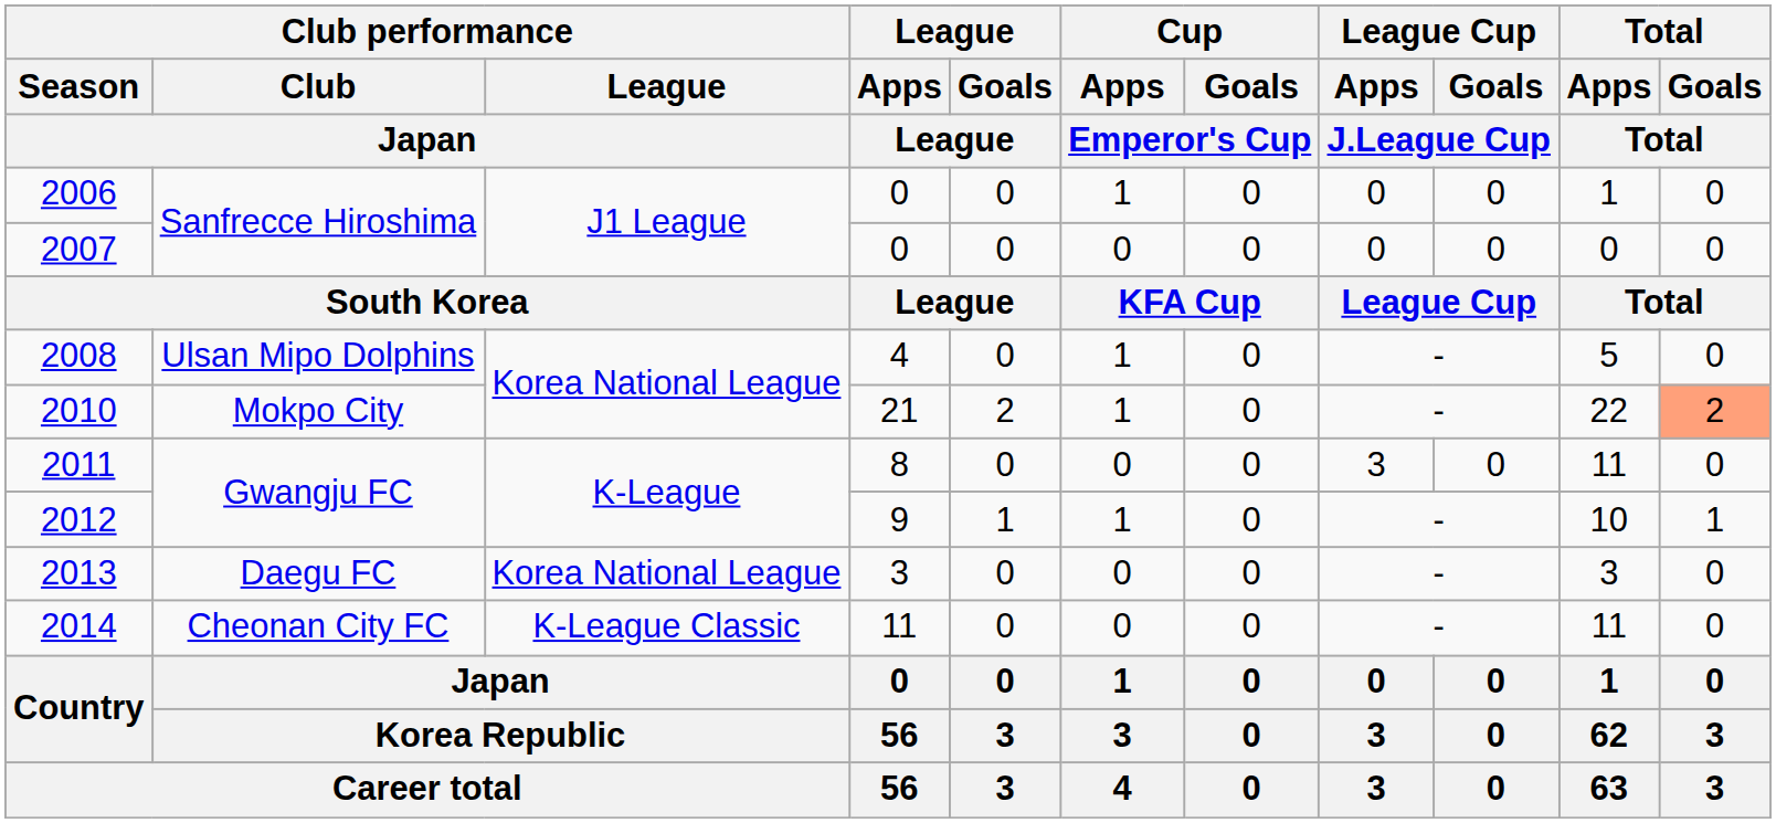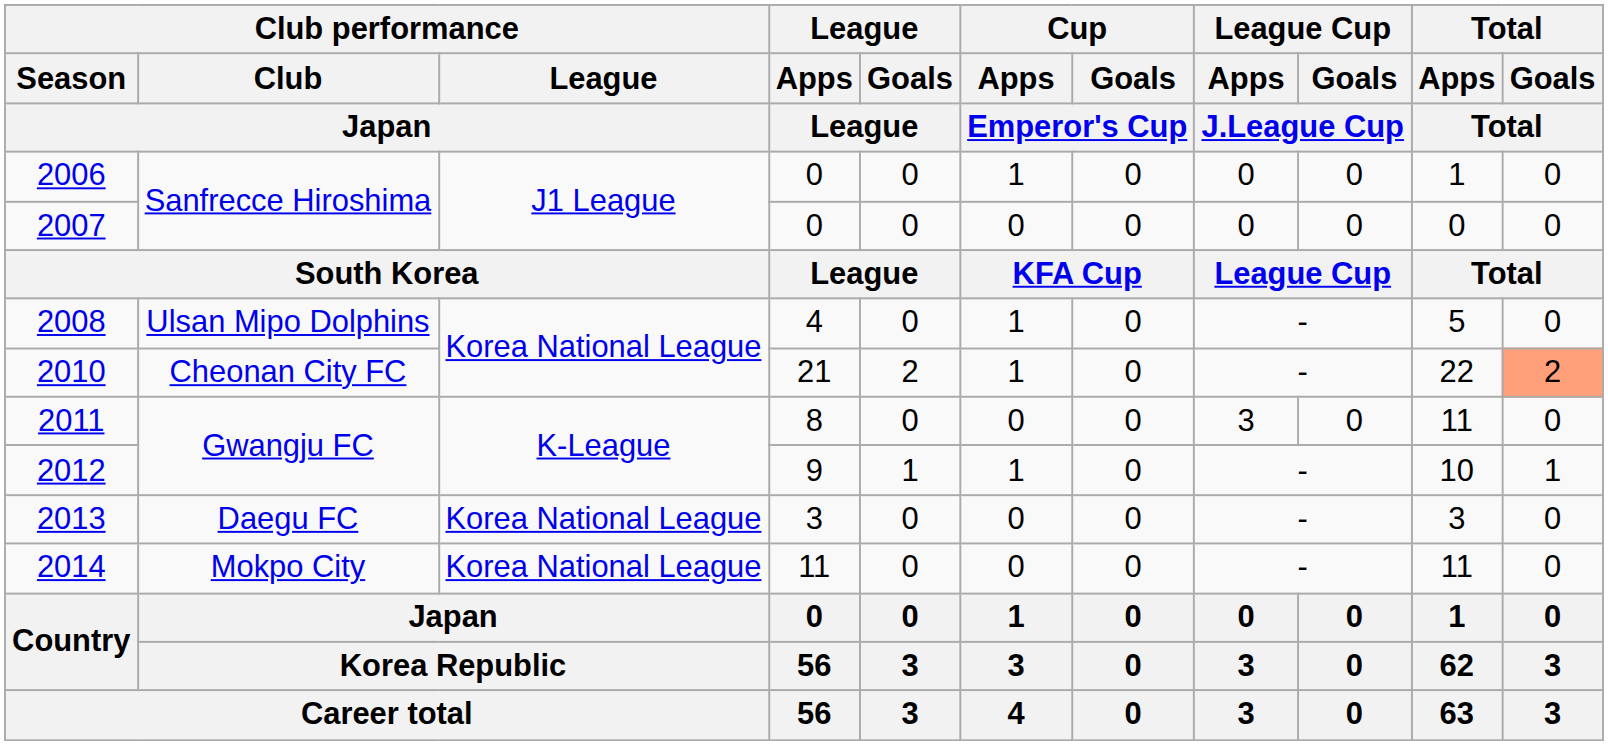2010 | Club performance / Club / Japan: Mokpo City -> Cheonan City FC
2014 | Club performance / Club / Japan: Cheonan City FC -> Mokpo City
2014 | Club performance / League / Japan: K-League Classic -> Korea National League
